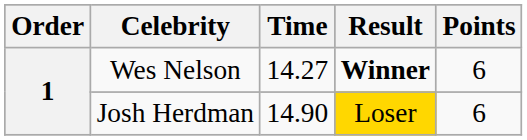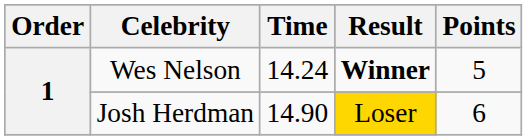Wes Nelson | Time: 14.27 -> 14.24
Wes Nelson | Points: 6 -> 5
